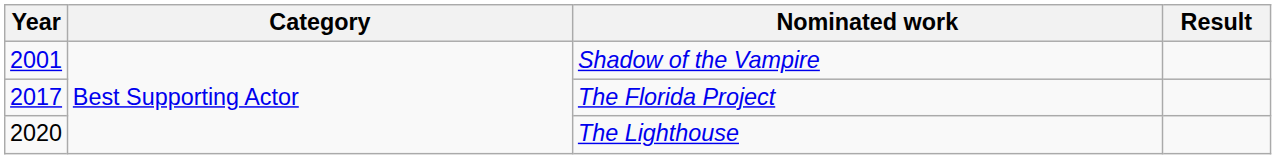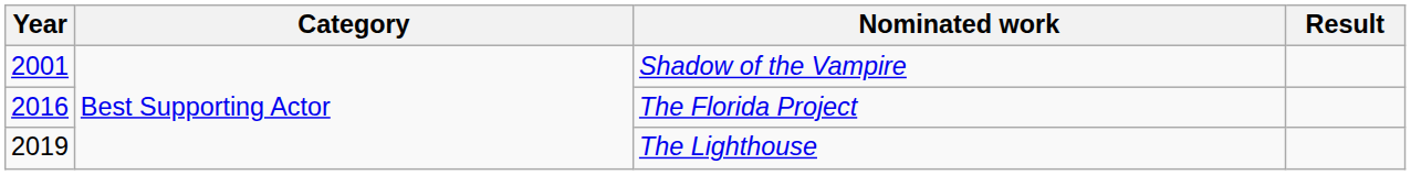The Florida Project | Year: 2017 -> 2016
The Lighthouse | Year: 2020 -> 2019
